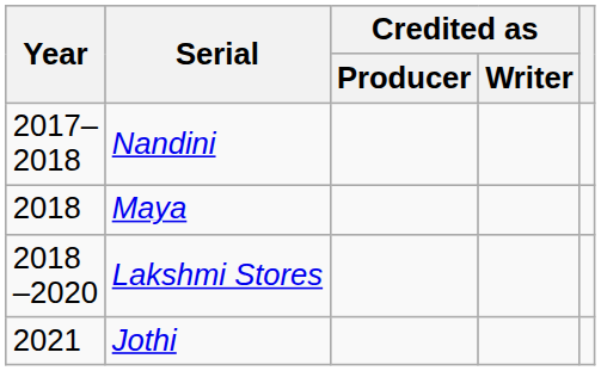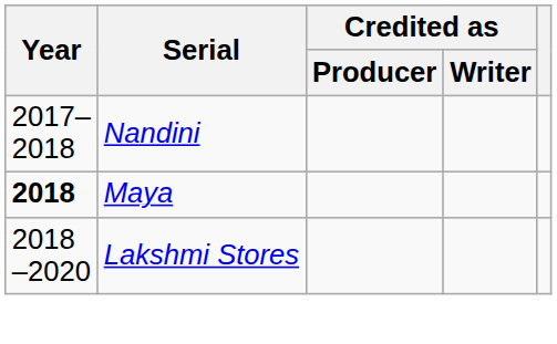Maya | Year: normal -> bold
- row: 2021 | Jothi
